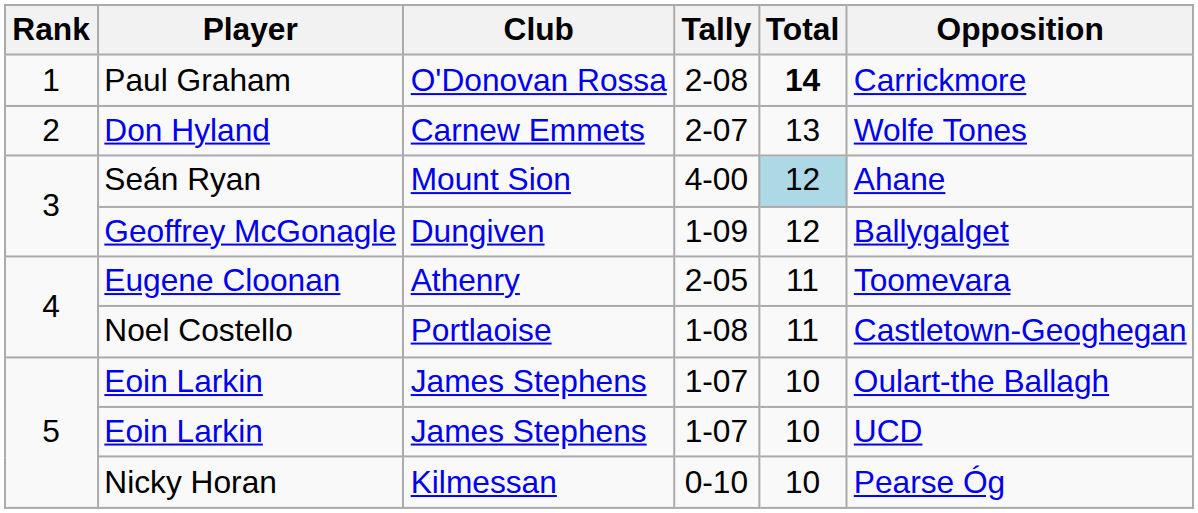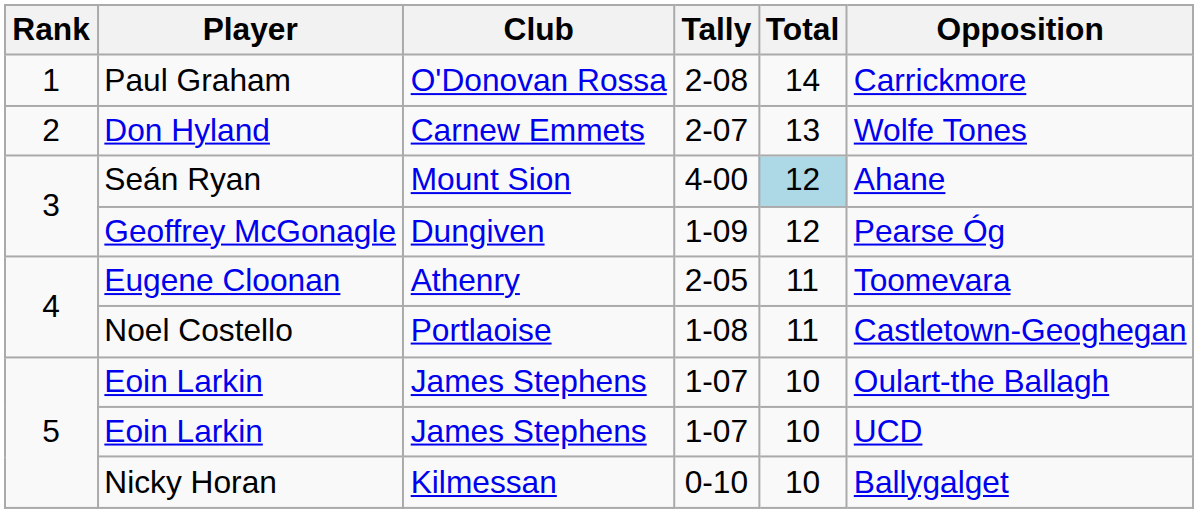Paul Graham | Total: bold -> normal
Geoffrey McGonagle | Opposition: Ballygalget -> Pearse Óg
Nicky Horan | Opposition: Pearse Óg -> Ballygalget
